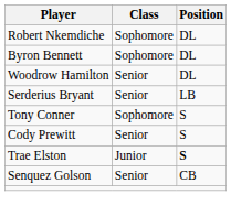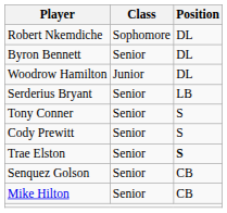Byron Bennett | Class: Sophomore -> Senior
Woodrow Hamilton | Class: Senior -> Junior
Tony Conner | Class: Sophomore -> Senior
Trae Elston | Class: Junior -> Senior
+ row: Mike Hilton | Senior | CB
